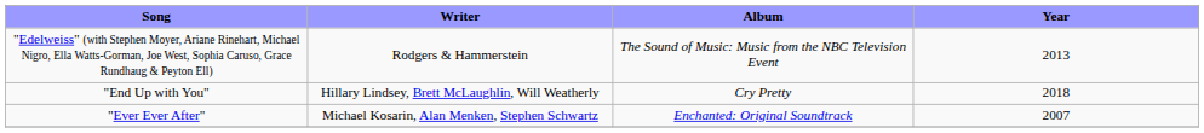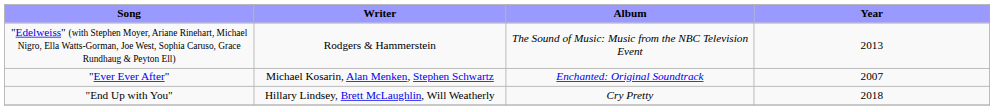rows swapped: "End Up with You" <-> "Ever Ever After"
